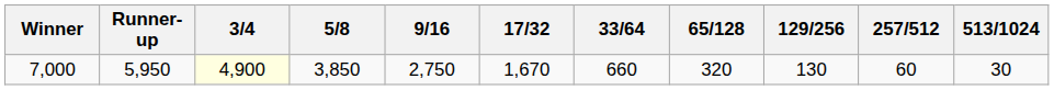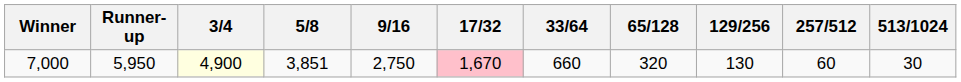7,000 | 5/8: 3,850 -> 3,851
7,000 | 17/32: no background -> pink background
